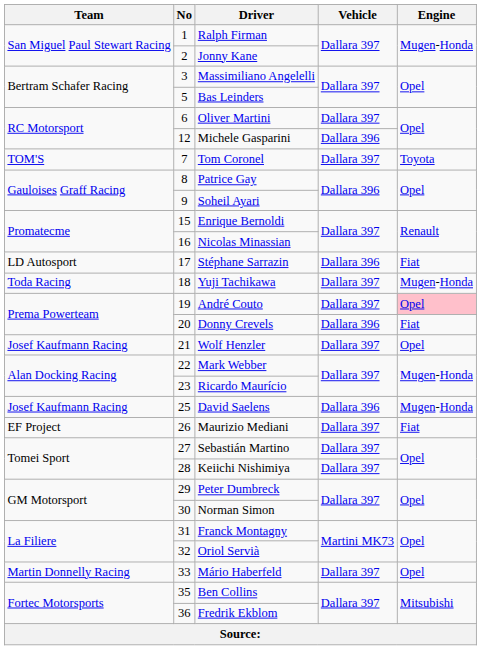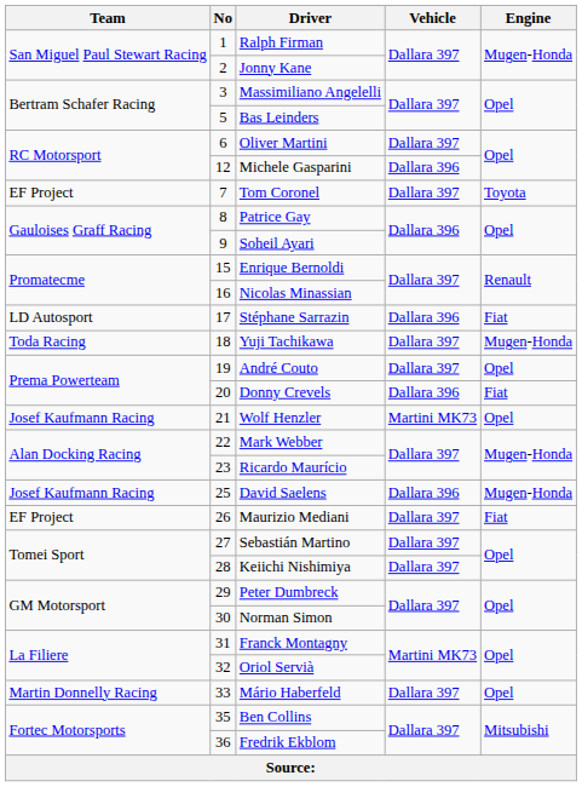Tom Coronel | Team: TOM'S -> EF Project
André Couto | Engine: pink background -> no background
Wolf Henzler | Vehicle: Dallara 397 -> Martini MK73
